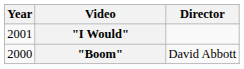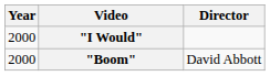"I Would" | Year: 2001 -> 2000
